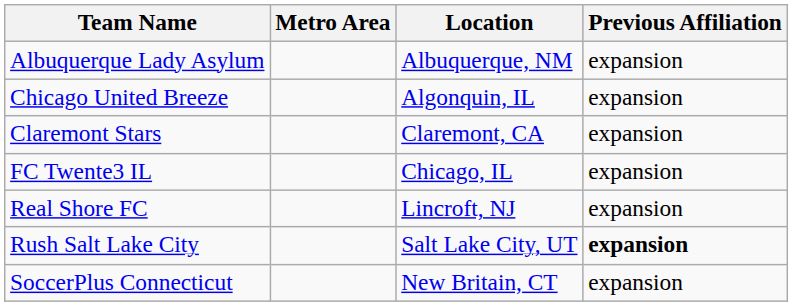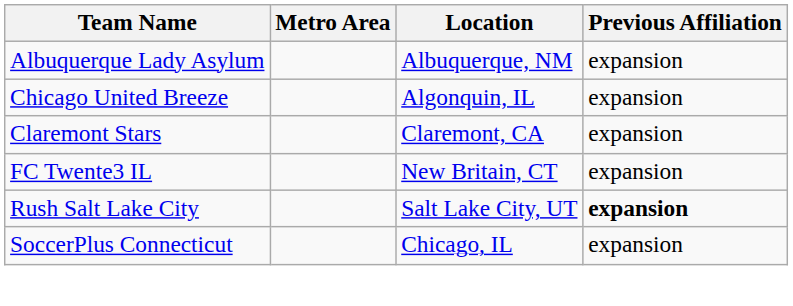FC Twente3 IL | Location: Chicago, IL -> New Britain, CT
- row: Real Shore FC | Lincroft, NJ | expansion
SoccerPlus Connecticut | Location: New Britain, CT -> Chicago, IL
